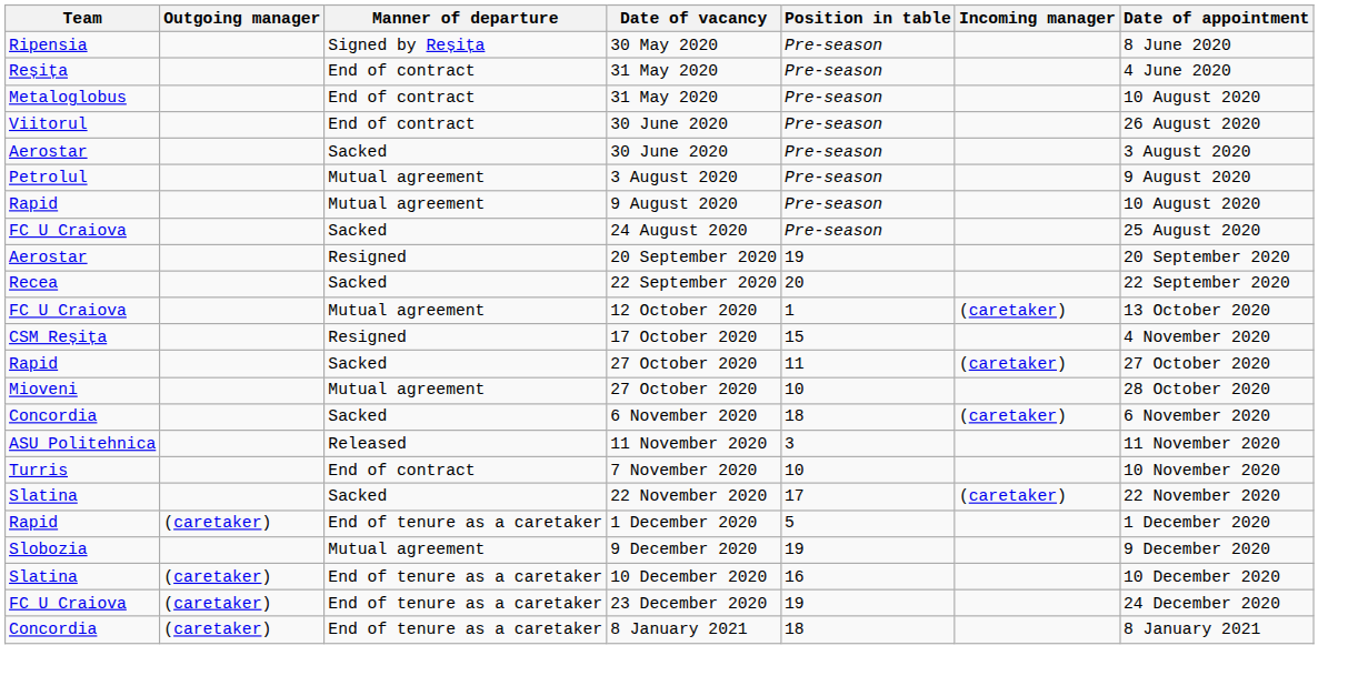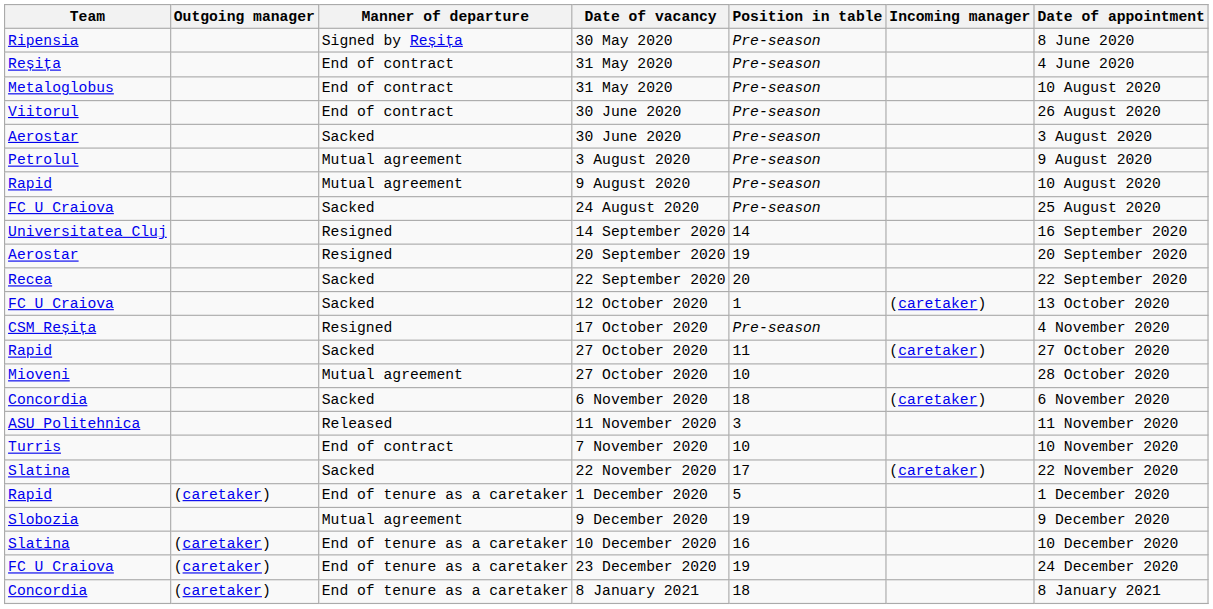+ row: Universitatea Cluj | Resigned | 14 September 2020 | 14 | 16 September 2020
12 October 2020 | Manner of departure: Mutual agreement -> Sacked
17 October 2020 | Position in table: 15 -> Pre-season
